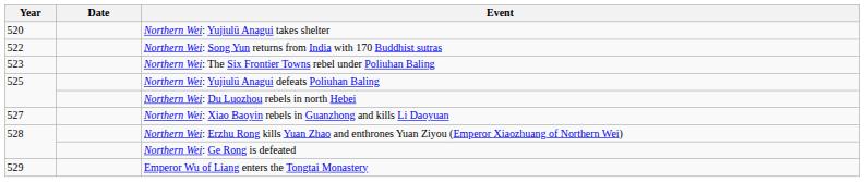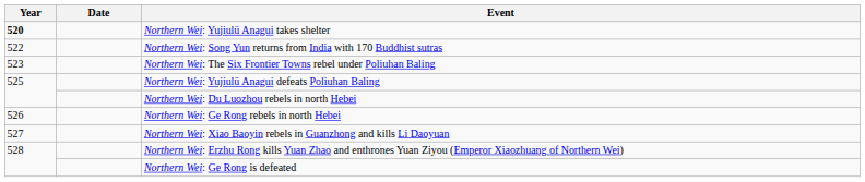Northern Wei: Yujiulü Anagui takes shelter | Year: normal -> bold
+ row: 526 | Northern Wei: Ge Rong rebels in north Hebei
- row: 529 | Emperor Wu of Liang enters the Tongtai Monastery
